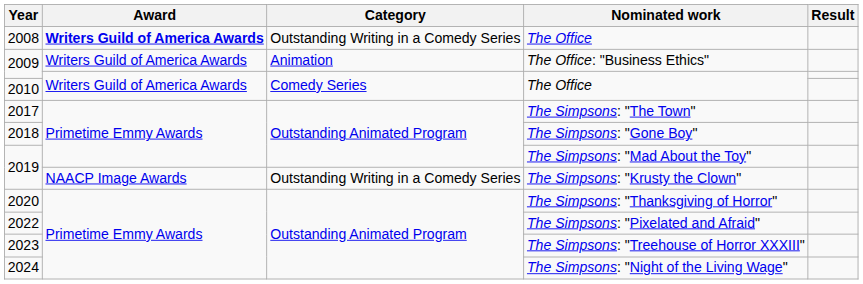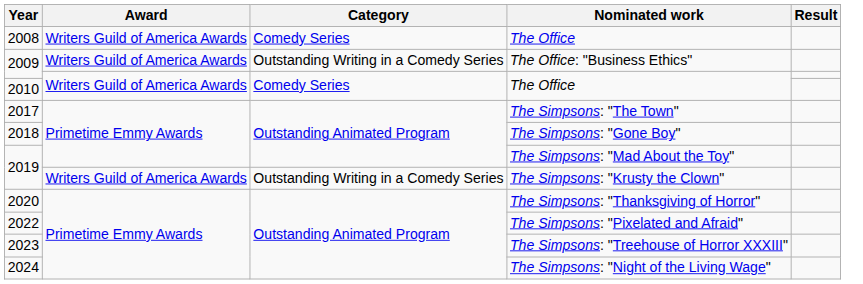2008 | Award: bold -> normal
2008 | Category: Outstanding Writing in a Comedy Series -> Comedy Series
2009 / The Office: "Business Ethics" | Category: Animation -> Outstanding Writing in a Comedy Series
2019 / The Simpsons: "Krusty the Clown" | Award: NAACP Image Awards -> Writers Guild of America Awards
